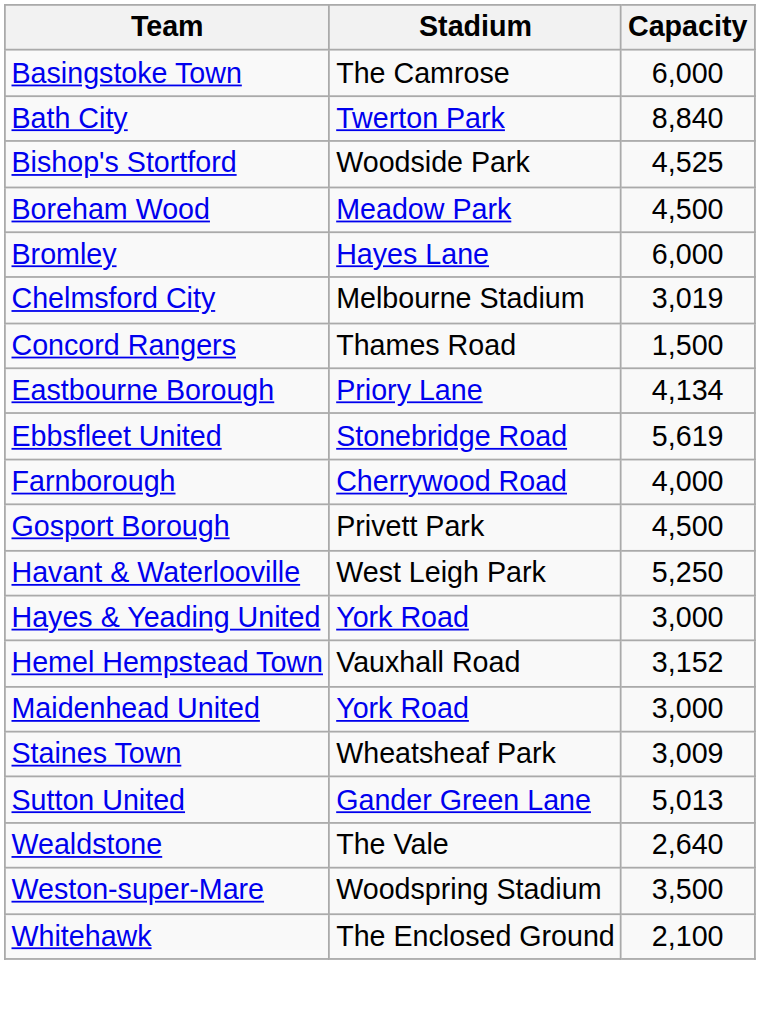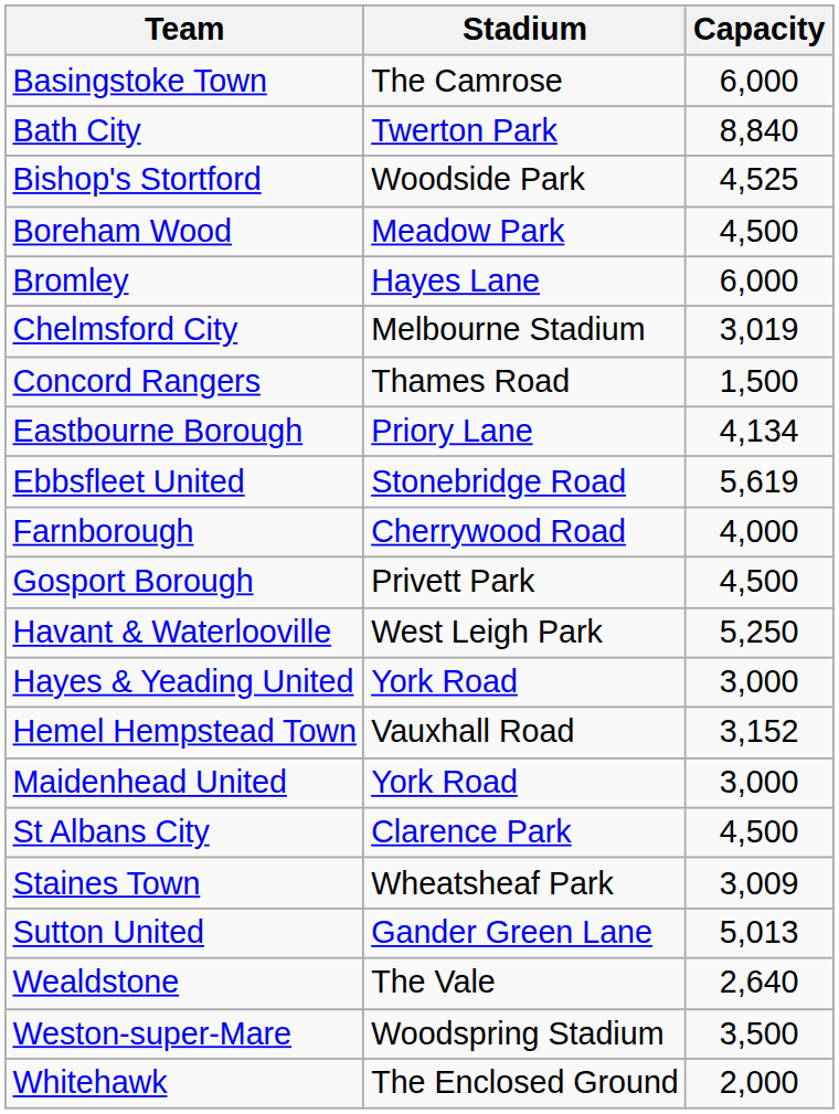+ row: St Albans City | Clarence Park | 4,500
Whitehawk | Capacity: 2,100 -> 2,000
